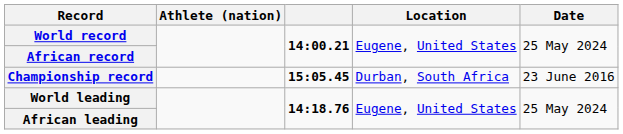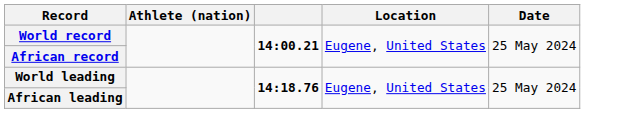- row: Championship record | 15:05.45 | Durban, South Africa | 23 June 2016
